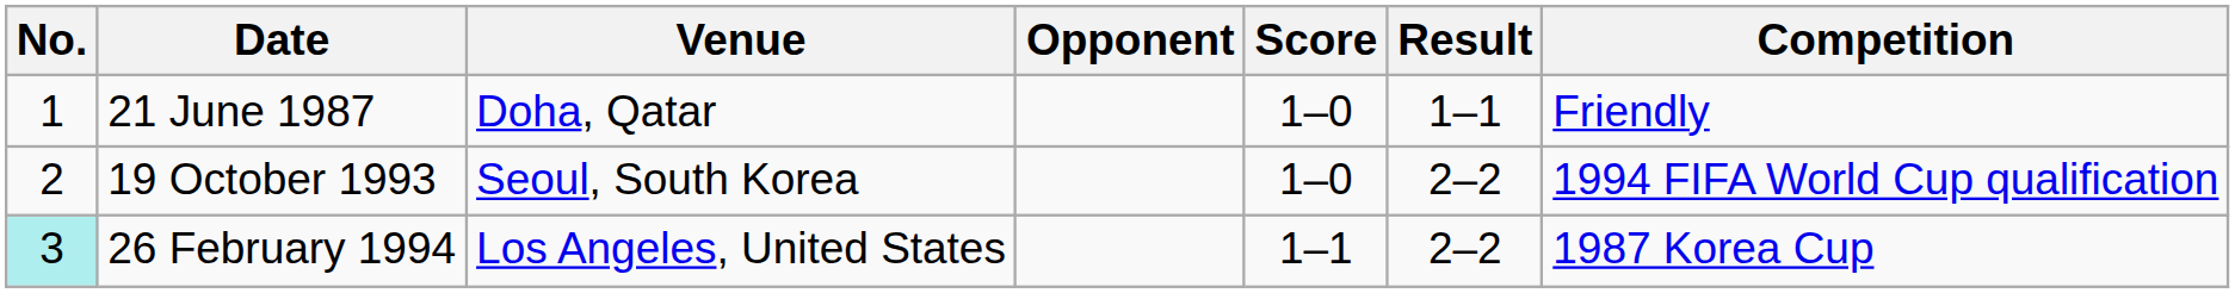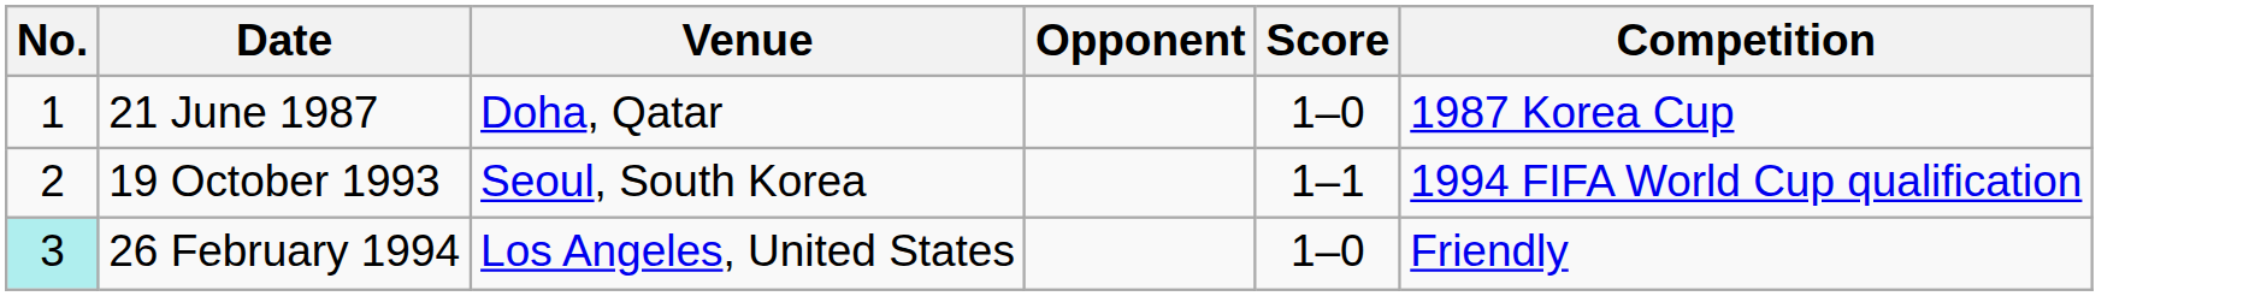- column: Result | 1–1 | 2–2 | 2–2
21 June 1987 | Competition: Friendly -> 1987 Korea Cup
19 October 1993 | Score: 1–0 -> 1–1
26 February 1994 | Score: 1–1 -> 1–0
26 February 1994 | Competition: 1987 Korea Cup -> Friendly
